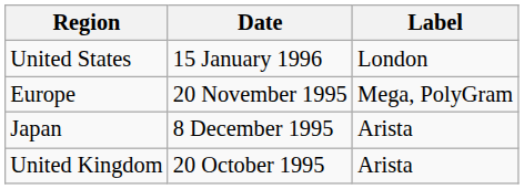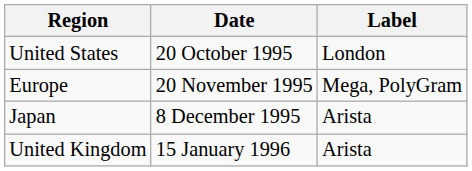United States | Date: 15 January 1996 -> 20 October 1995
United Kingdom | Date: 20 October 1995 -> 15 January 1996
